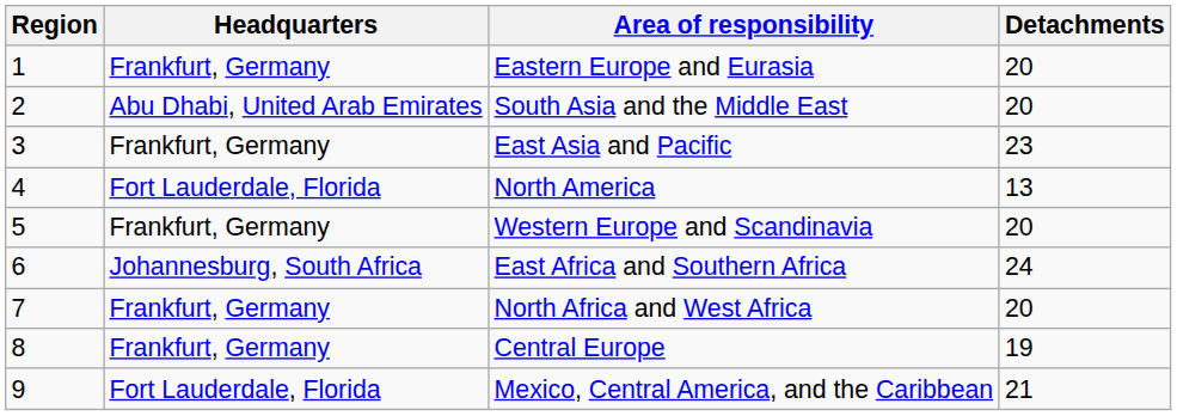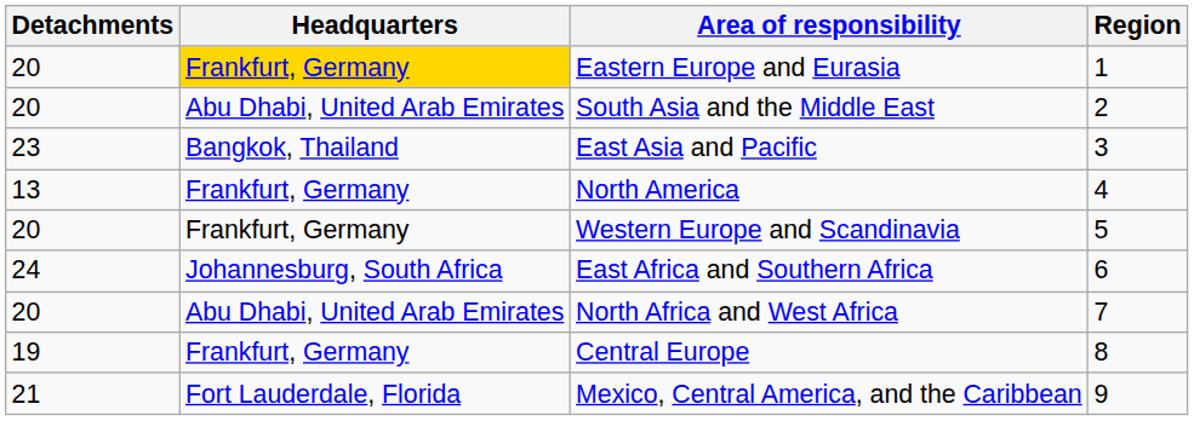columns swapped: Region <-> Detachments
Eastern Europe and Eurasia | Headquarters: no background -> gold background
East Asia and Pacific | Headquarters: Frankfurt, Germany -> Bangkok, Thailand
North America | Headquarters: Fort Lauderdale, Florida -> Frankfurt, Germany
North Africa and West Africa | Headquarters: Frankfurt, Germany -> Abu Dhabi, United Arab Emirates
